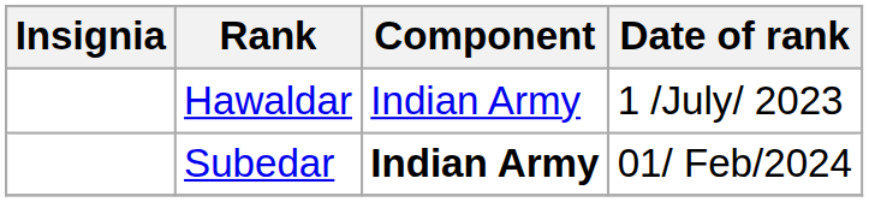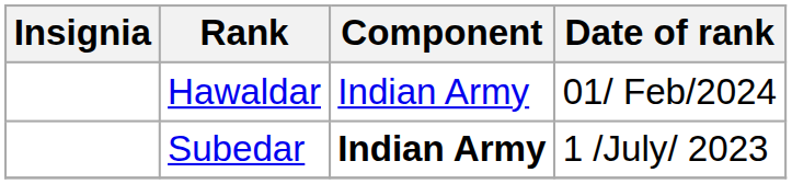Hawaldar | Date of rank: 1 /July/ 2023 -> 01/ Feb/2024
Subedar | Date of rank: 01/ Feb/2024 -> 1 /July/ 2023
